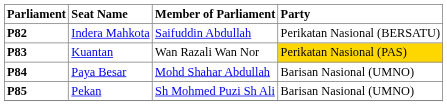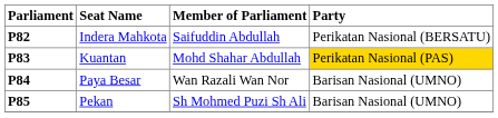P83 | Member of Parliament: Wan Razali Wan Nor -> Mohd Shahar Abdullah
P84 | Member of Parliament: Mohd Shahar Abdullah -> Wan Razali Wan Nor
